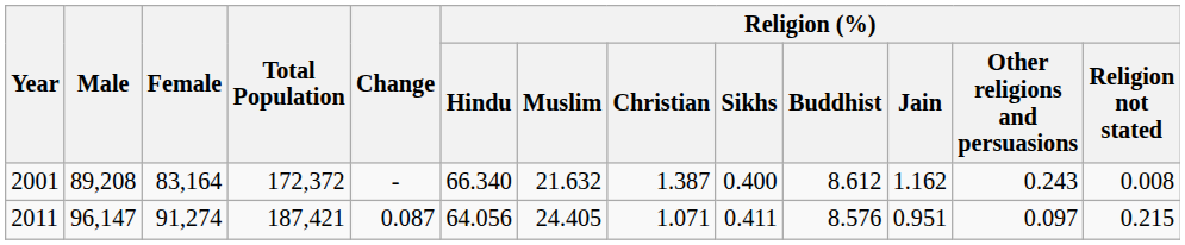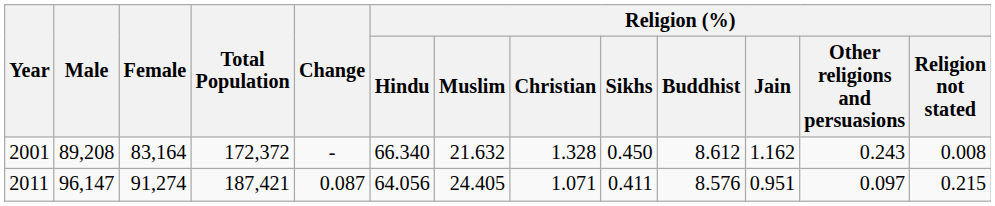2001 | Religion (%) / Christian: 1.387 -> 1.328
2001 | Religion (%) / Sikhs: 0.400 -> 0.450
